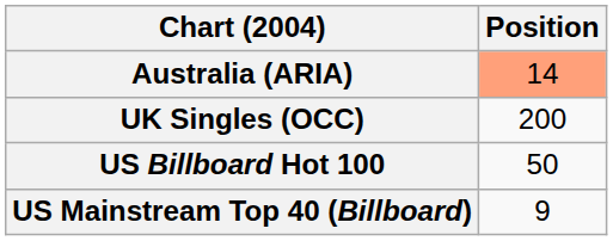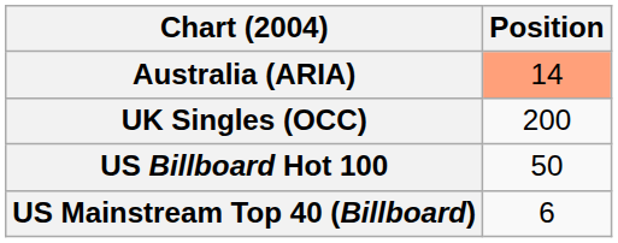US Mainstream Top 40 (Billboard) | Position: 9 -> 6
